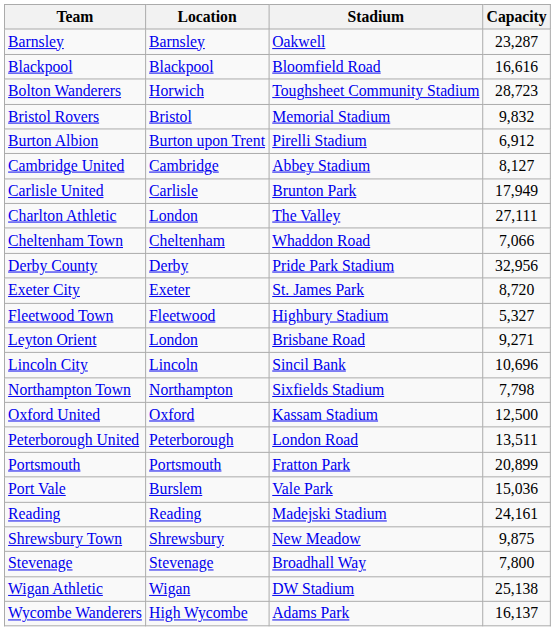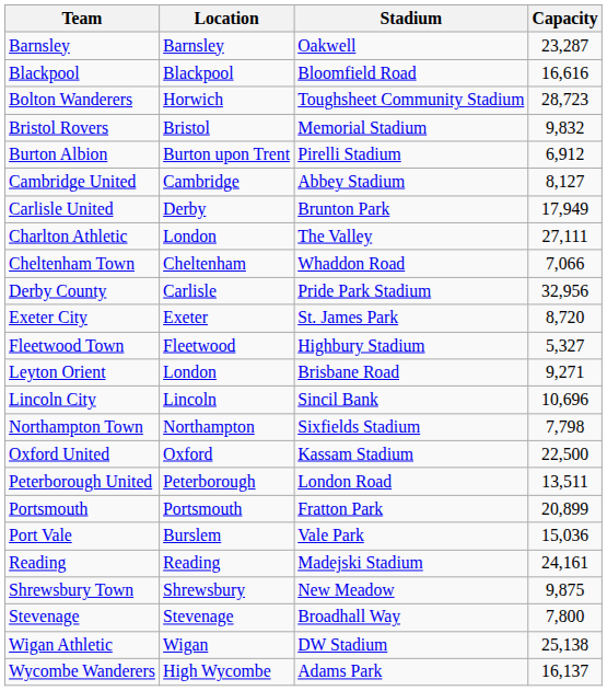Carlisle United | Location: Carlisle -> Derby
Derby County | Location: Derby -> Carlisle
Oxford United | Capacity: 12,500 -> 22,500
